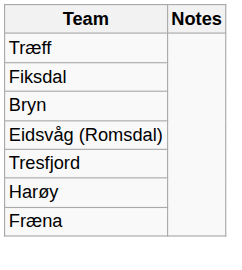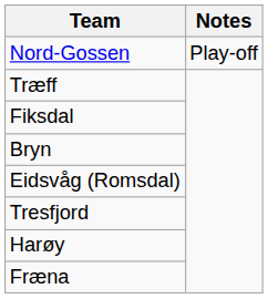+ row: Nord-Gossen | Play-off
